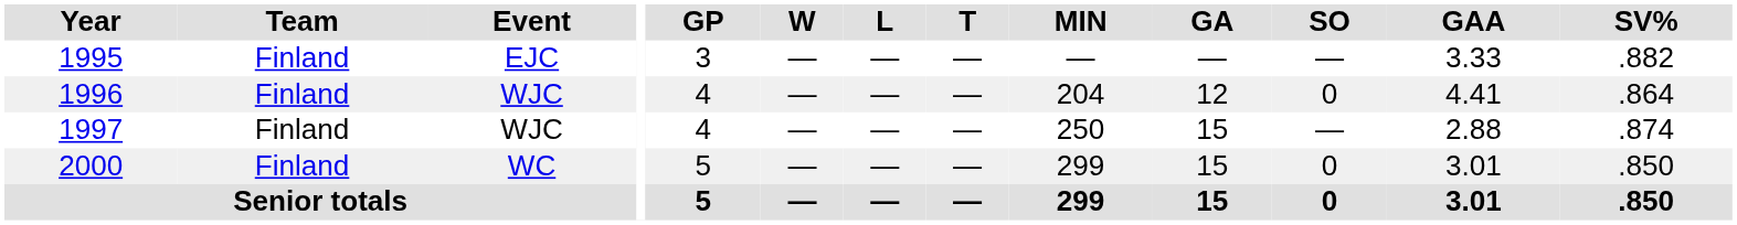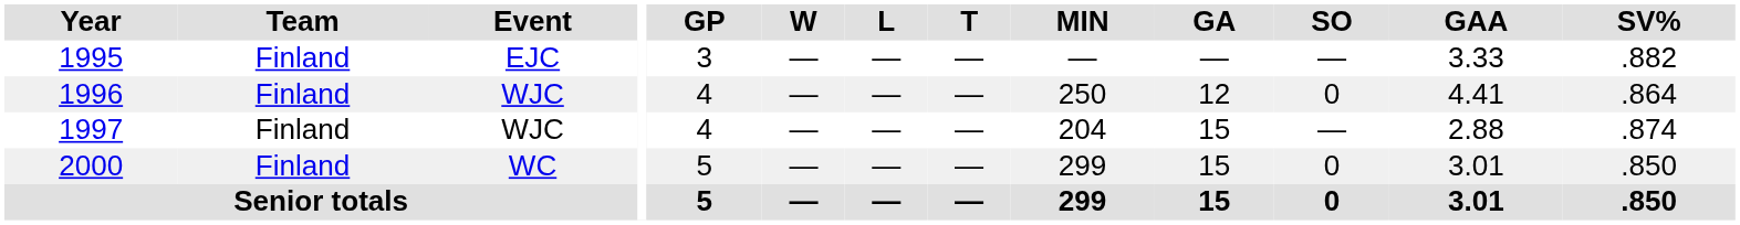1996 | MIN: 204 -> 250
1997 | MIN: 250 -> 204
